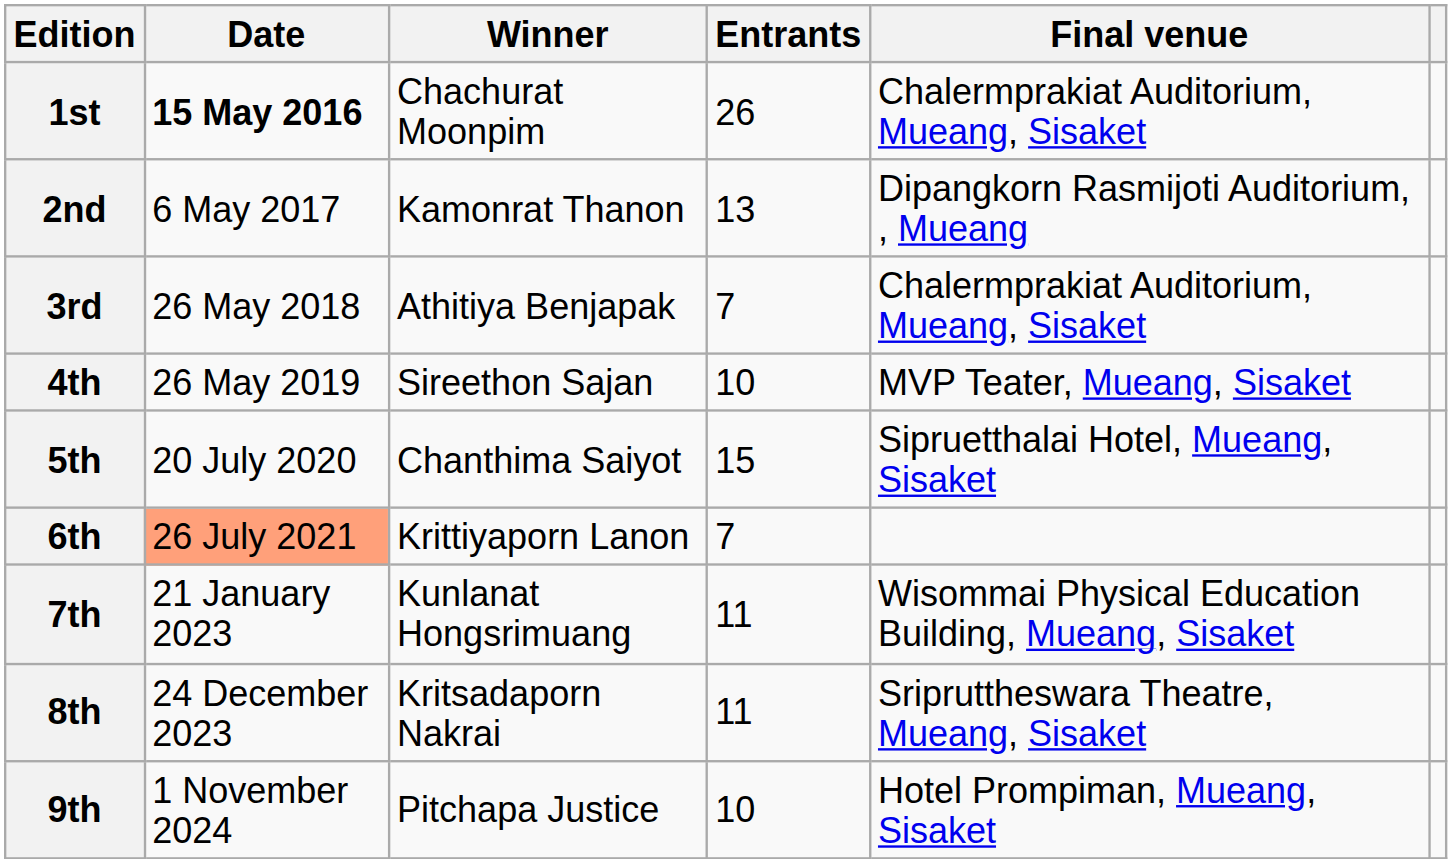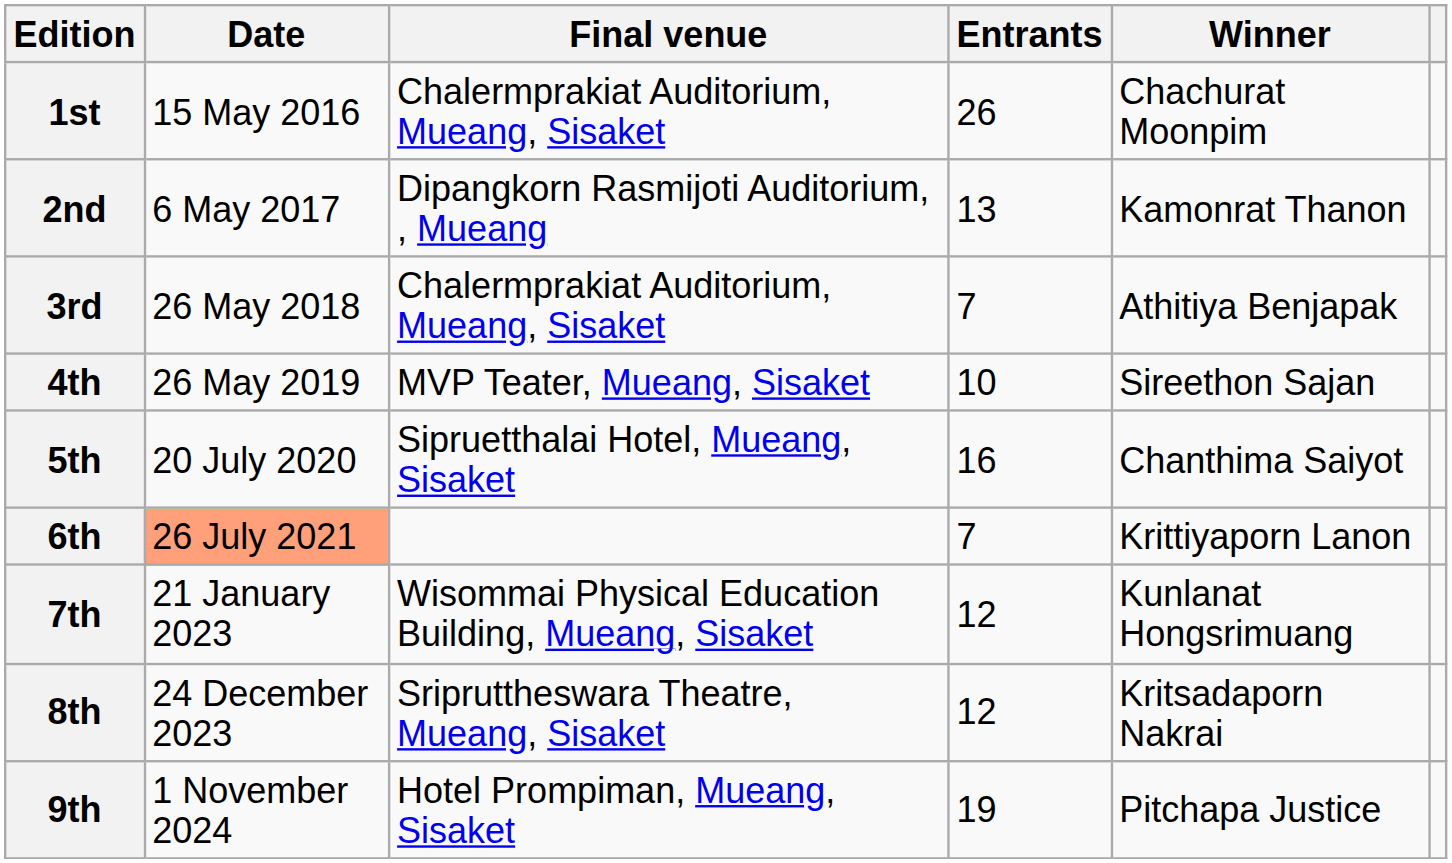columns swapped: Final venue <-> Winner
1st | Date: bold -> normal
5th | Entrants: 15 -> 16
7th | Entrants: 11 -> 12
8th | Entrants: 11 -> 12
9th | Entrants: 10 -> 19
